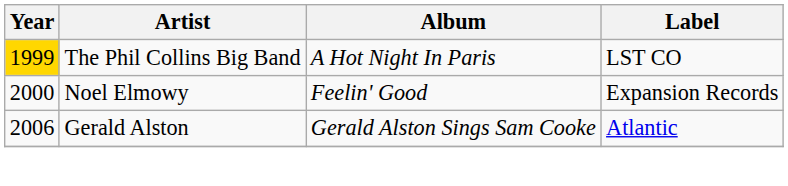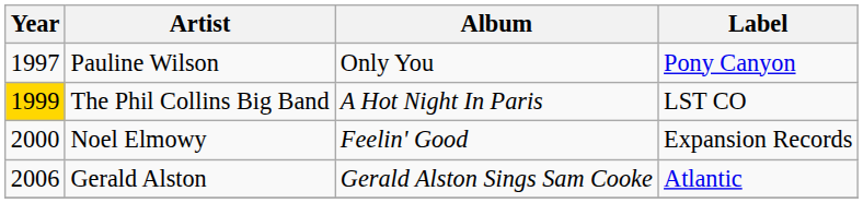+ row: 1997 | Pauline Wilson | Only You | Pony Canyon
